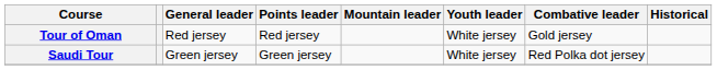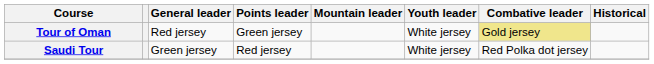Tour of Oman | Points leader: Red jersey -> Green jersey
Tour of Oman | Combative leader: no background -> khaki background
Saudi Tour | Points leader: Green jersey -> Red jersey
